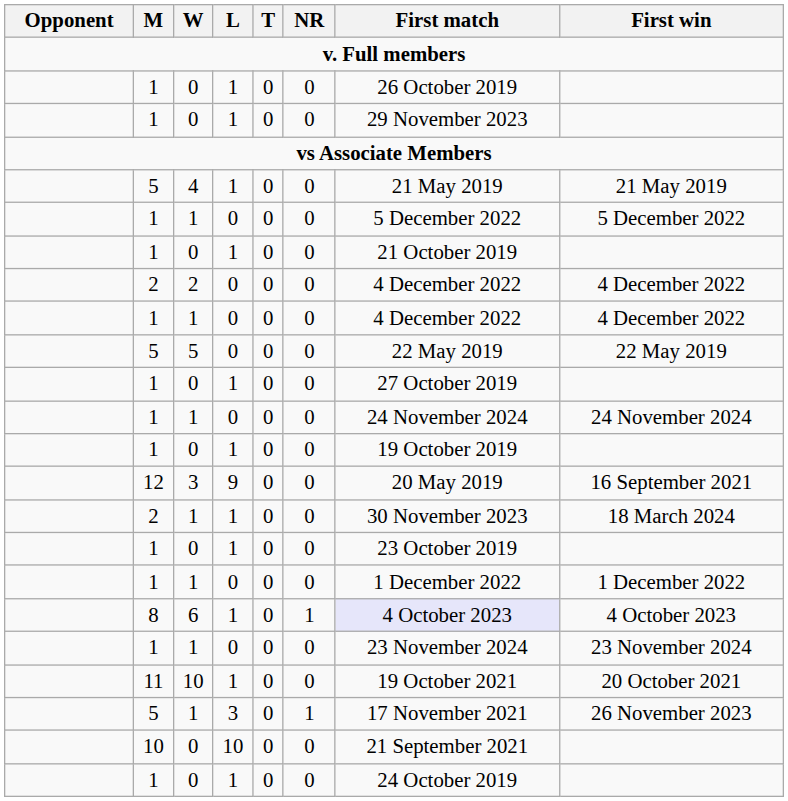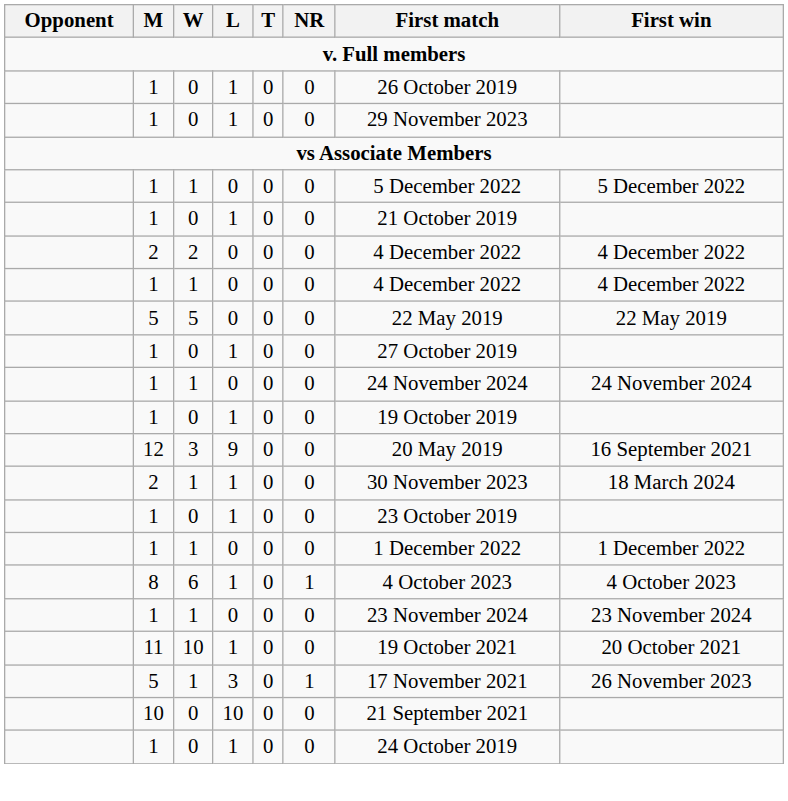- row: 5 | 4 | 1 | 0 | 0 | 21 May 2019 | 21 May 2019
6 | First match: lavender background -> no background
